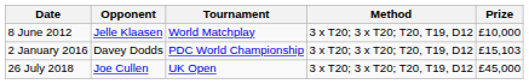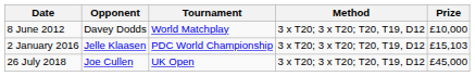8 June 2012 | Opponent: Jelle Klaasen -> Davey Dodds
2 January 2016 | Opponent: Davey Dodds -> Jelle Klaasen
